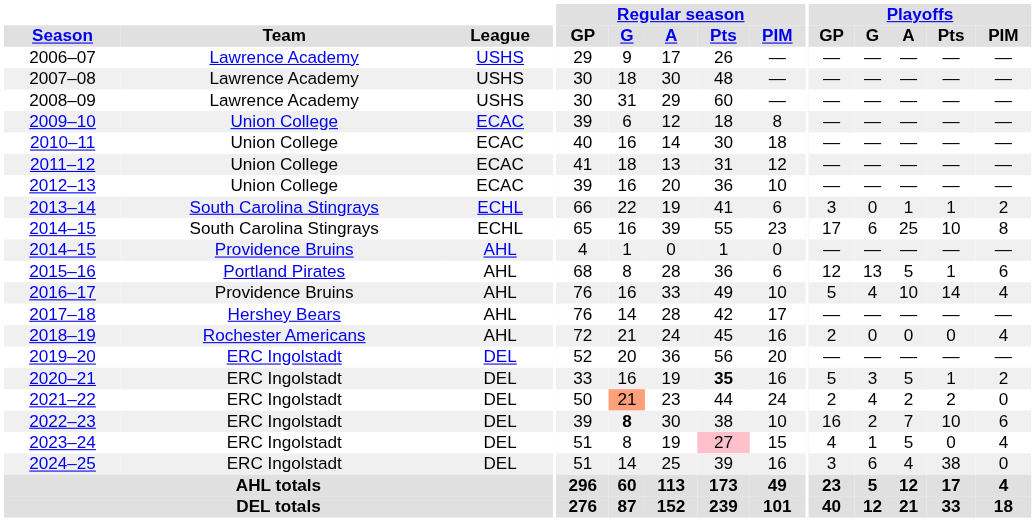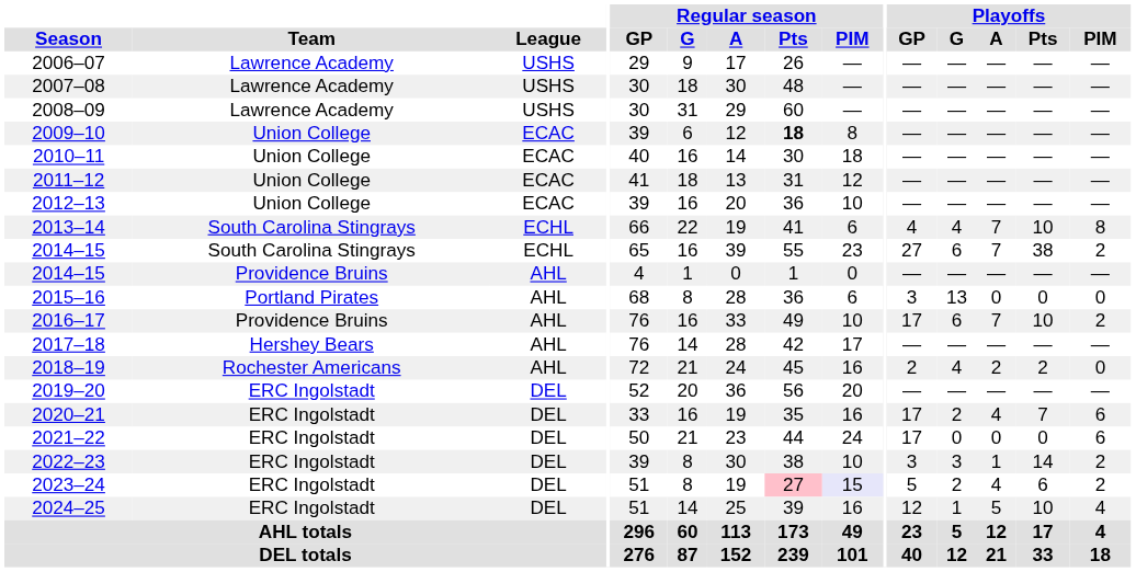2009–10 | Regular season / Pts: normal -> bold
2013–14 | Playoffs / GP: 3 -> 4
2013–14 | Playoffs / G: 0 -> 4
2013–14 | Playoffs / A: 1 -> 7
2013–14 | Playoffs / Pts: 1 -> 10
2013–14 | Playoffs / PIM: 2 -> 8
2014–15 / South Carolina Stingrays | Playoffs / GP: 17 -> 27
2014–15 / South Carolina Stingrays | Playoffs / A: 25 -> 7
2014–15 / South Carolina Stingrays | Playoffs / Pts: 10 -> 38
2014–15 / South Carolina Stingrays | Playoffs / PIM: 8 -> 2
2015–16 | Playoffs / GP: 12 -> 3
2015–16 | Playoffs / A: 5 -> 0
2015–16 | Playoffs / Pts: 1 -> 0
2015–16 | Playoffs / PIM: 6 -> 0
2016–17 | Playoffs / GP: 5 -> 17
2016–17 | Playoffs / G: 4 -> 6
2016–17 | Playoffs / A: 10 -> 7
2016–17 | Playoffs / Pts: 14 -> 10
2016–17 | Playoffs / PIM: 4 -> 2
2018–19 | Playoffs / G: 0 -> 4
2018–19 | Playoffs / A: 0 -> 2
2018–19 | Playoffs / Pts: 0 -> 2
2018–19 | Playoffs / PIM: 4 -> 0
2020–21 | Regular season / Pts: bold -> normal
2020–21 | Playoffs / GP: 5 -> 17
2020–21 | Playoffs / G: 3 -> 2
2020–21 | Playoffs / A: 5 -> 4
2020–21 | Playoffs / Pts: 1 -> 7
2020–21 | Playoffs / PIM: 2 -> 6
2021–22 | Regular season / G: lightsalmon background -> no background
2021–22 | Playoffs / GP: 2 -> 17
2021–22 | Playoffs / G: 4 -> 0
2021–22 | Playoffs / A: 2 -> 0
2021–22 | Playoffs / Pts: 2 -> 0
2021–22 | Playoffs / PIM: 0 -> 6
2022–23 | Regular season / G: bold -> normal
2022–23 | Playoffs / GP: 16 -> 3
2022–23 | Playoffs / G: 2 -> 3
2022–23 | Playoffs / A: 7 -> 1
2022–23 | Playoffs / Pts: 10 -> 14
2022–23 | Playoffs / PIM: 6 -> 2
2023–24 | Regular season / PIM: no background -> lavender background
2023–24 | Playoffs / GP: 4 -> 5
2023–24 | Playoffs / G: 1 -> 2
2023–24 | Playoffs / A: 5 -> 4
2023–24 | Playoffs / Pts: 0 -> 6
2023–24 | Playoffs / PIM: 4 -> 2
2024–25 | Playoffs / GP: 3 -> 12
2024–25 | Playoffs / G: 6 -> 1
2024–25 | Playoffs / A: 4 -> 5
2024–25 | Playoffs / Pts: 38 -> 10
2024–25 | Playoffs / PIM: 0 -> 4
